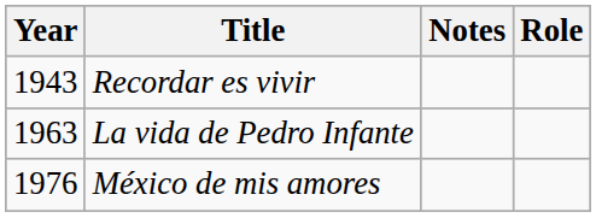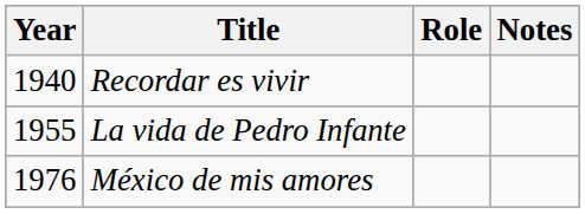columns swapped: Role <-> Notes
Recordar es vivir | Year: 1943 -> 1940
La vida de Pedro Infante | Year: 1963 -> 1955
